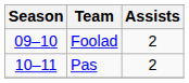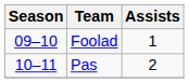Foolad | Assists: 2 -> 1
